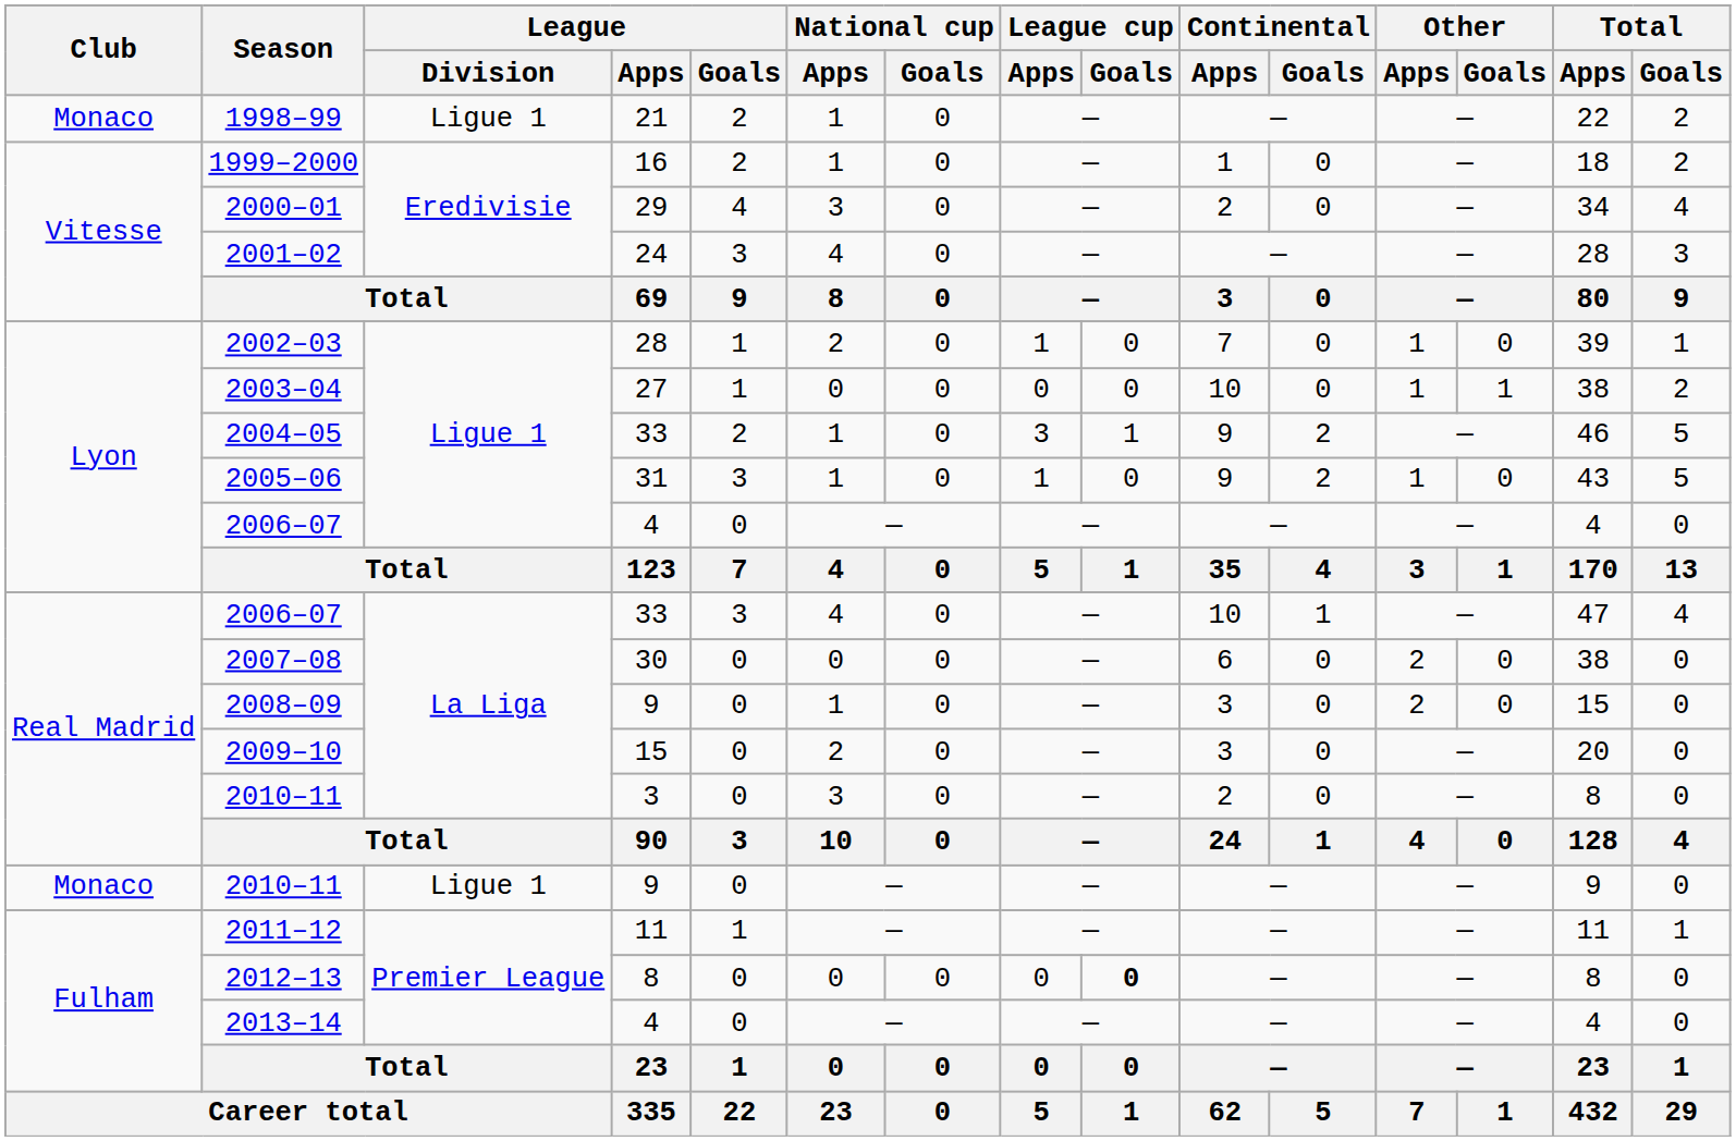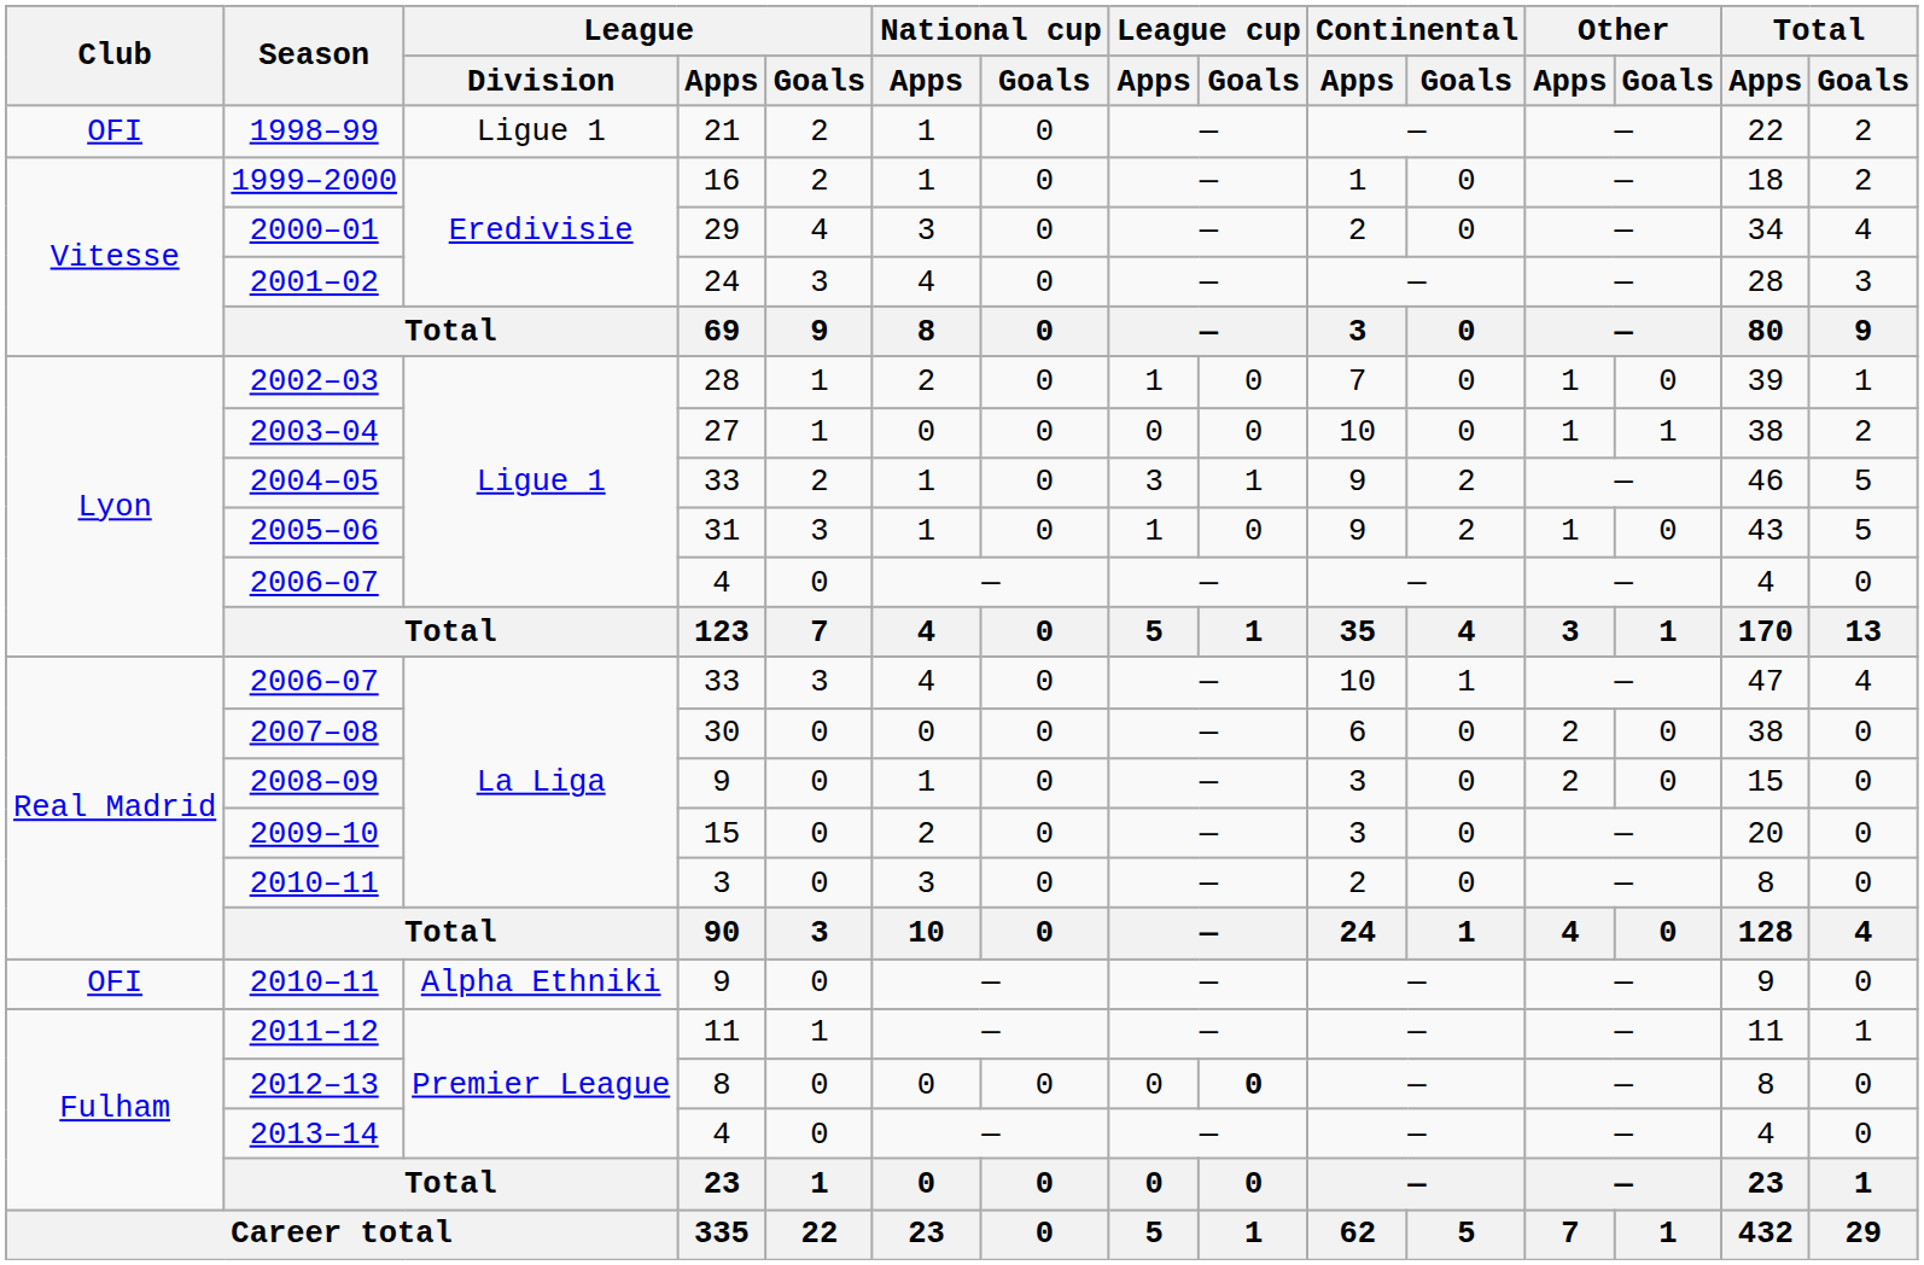1998–99 | Club: Monaco -> OFI
2010–11 / 9 | Club: Monaco -> OFI
2010–11 / 9 | League / Division: Ligue 1 -> Alpha Ethniki
